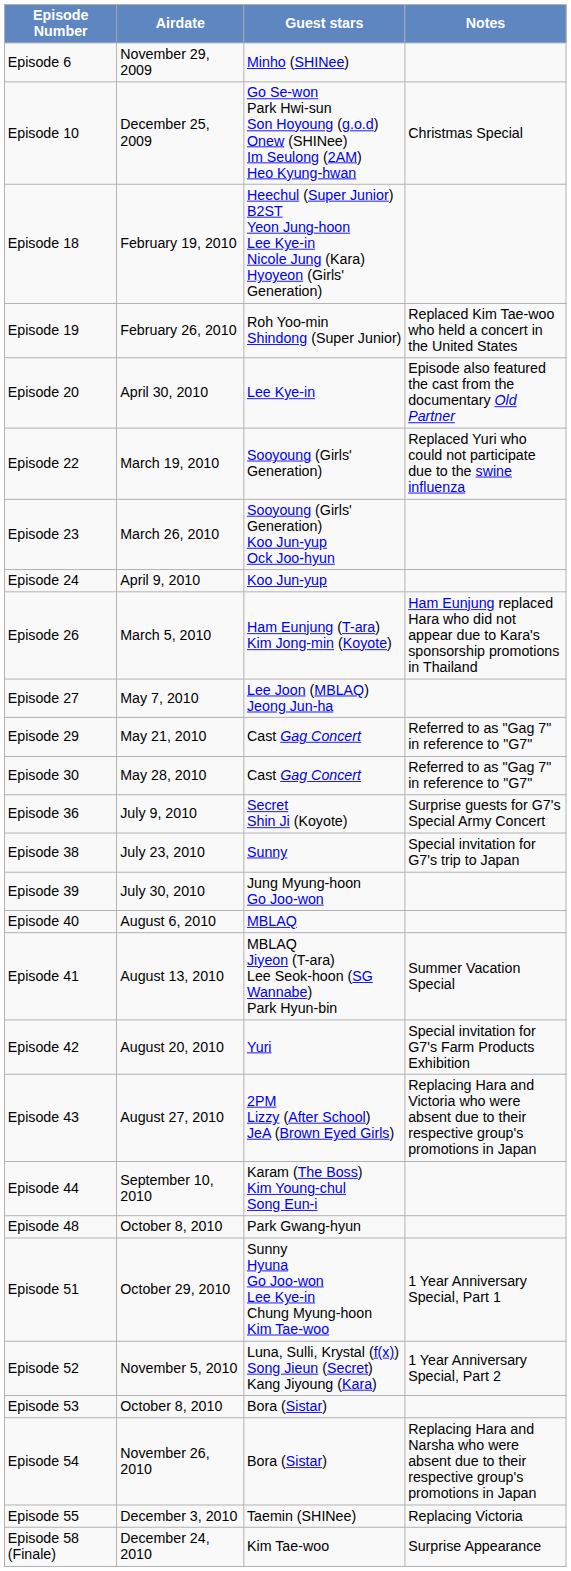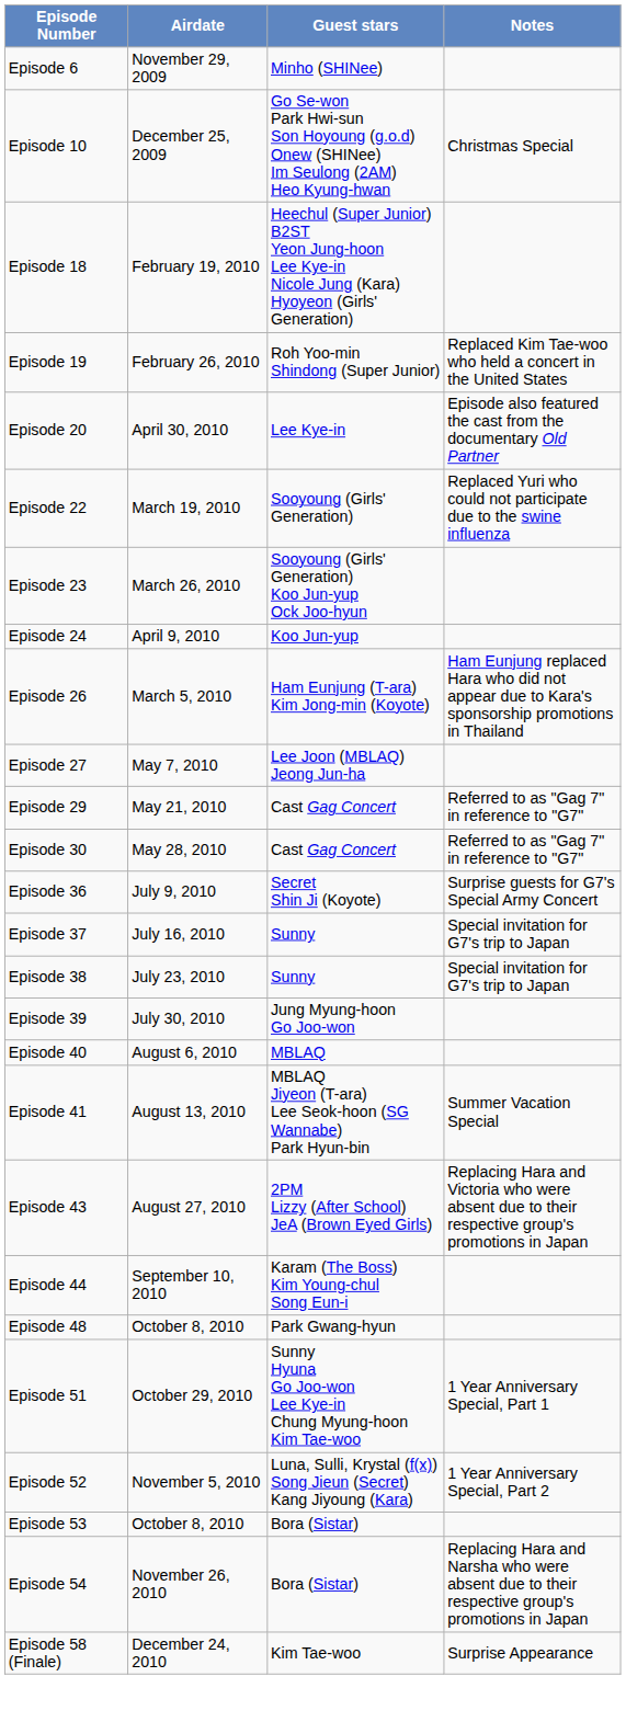+ row: Episode 37 | July 16, 2010 | Sunny | Special invitation for G7's trip to Japan
- row: Episode 42 | August 20, 2010 | Yuri | Special invitation for G7's Farm Products Exhibition
- row: Episode 55 | December 3, 2010 | Taemin (SHINee) | Replacing Victoria
